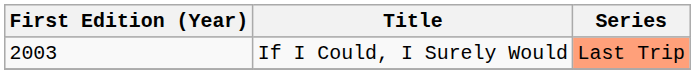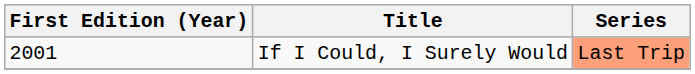If I Could, I Surely Would | First Edition (Year): 2003 -> 2001
